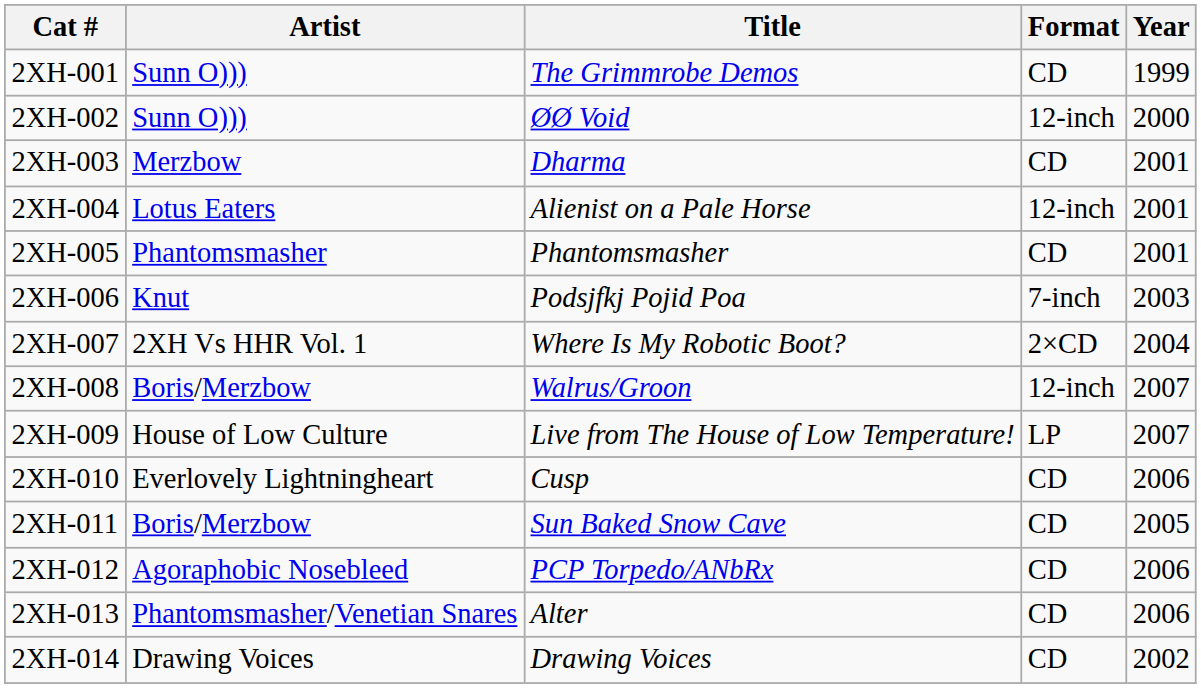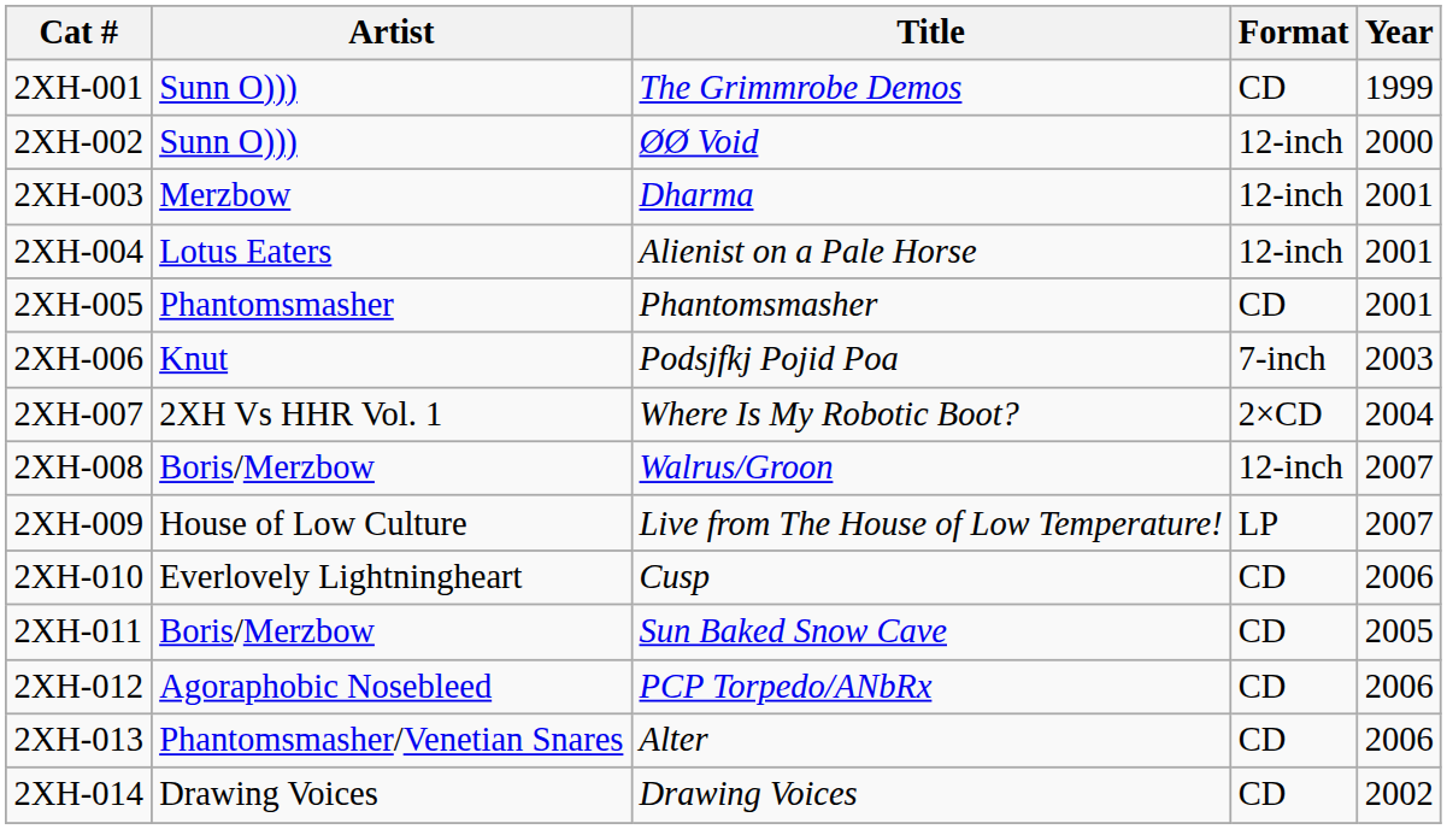2XH-003 | Format: CD -> 12-inch
